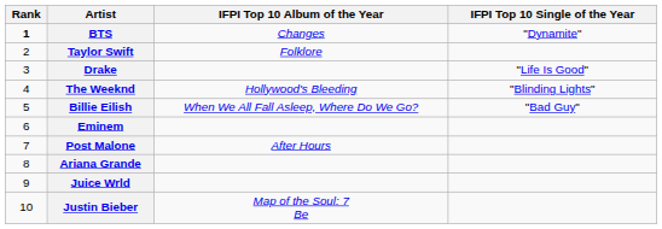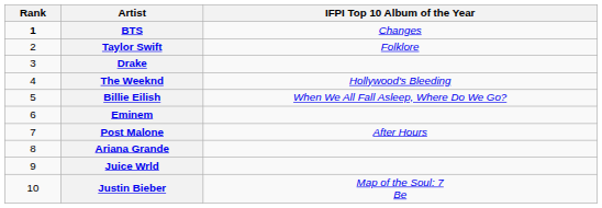- column: IFPI Top 10 Single of the Year | "Dynamite" | "Life Is Good" | "Blinding Lights" | "Bad Guy"
